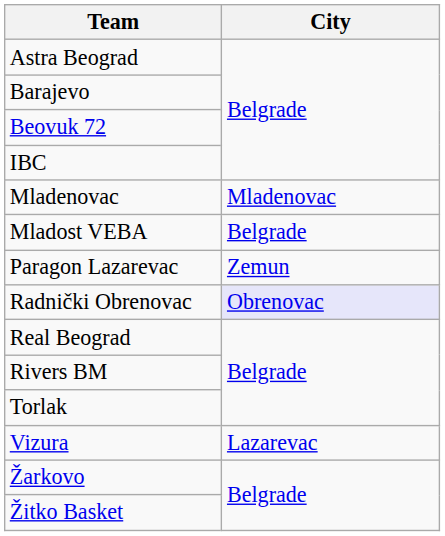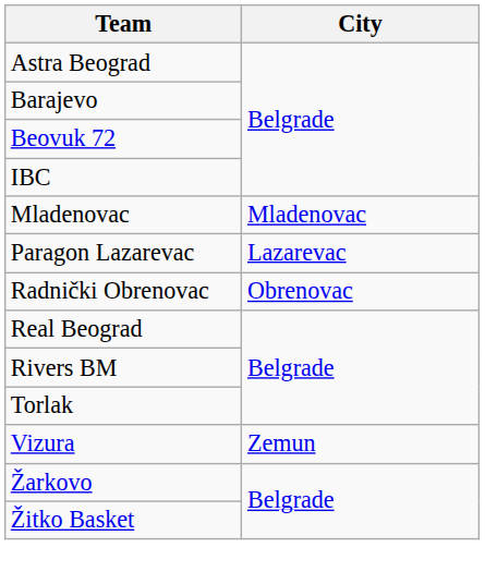- row: Mladost VEBA | Belgrade
Paragon Lazarevac | City: Zemun -> Lazarevac
Radnički Obrenovac | City: lavender background -> no background
Vizura | City: Lazarevac -> Zemun
